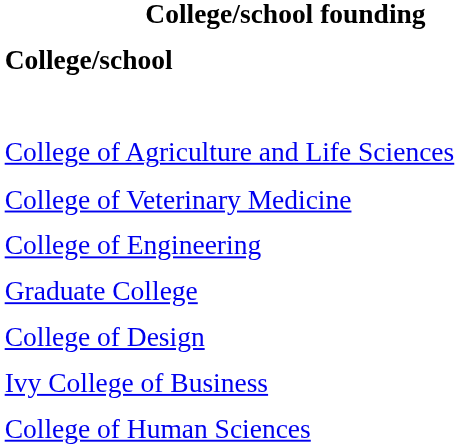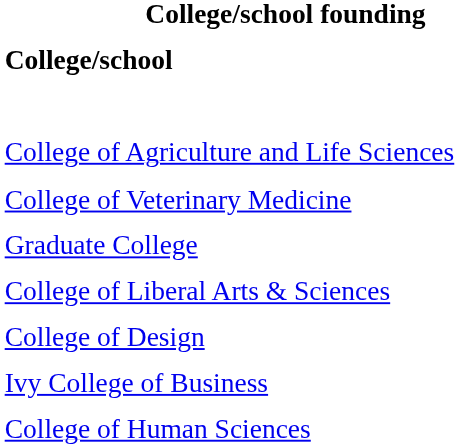- row: College of Engineering
+ row: College of Liberal Arts & Sciences
